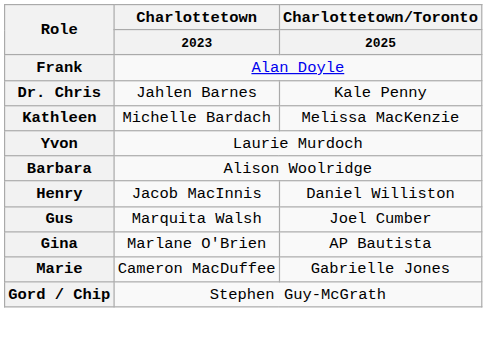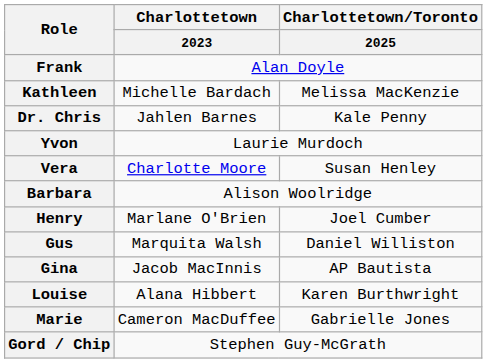rows swapped: Kathleen <-> Dr. Chris
+ row: Vera | Charlotte Moore | Susan Henley
Henry | Charlottetown / 2023: Jacob MacInnis -> Marlane O'Brien
Henry | Charlottetown/Toronto / 2025: Daniel Williston -> Joel Cumber
Gus | Charlottetown/Toronto / 2025: Joel Cumber -> Daniel Williston
Gina | Charlottetown / 2023: Marlane O'Brien -> Jacob MacInnis
+ row: Louise | Alana Hibbert | Karen Burthwright
